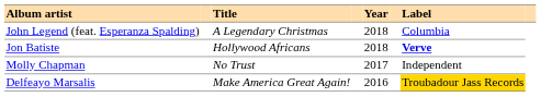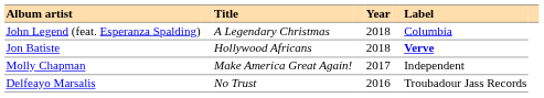Molly Chapman | Title: No Trust -> Make America Great Again!
Delfeayo Marsalis | Title: Make America Great Again! -> No Trust
Delfeayo Marsalis | Label: gold background -> no background
